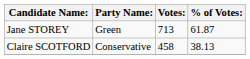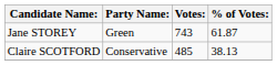Jane STOREY | Votes:: 713 -> 743
Claire SCOTFORD | Votes:: 458 -> 485
